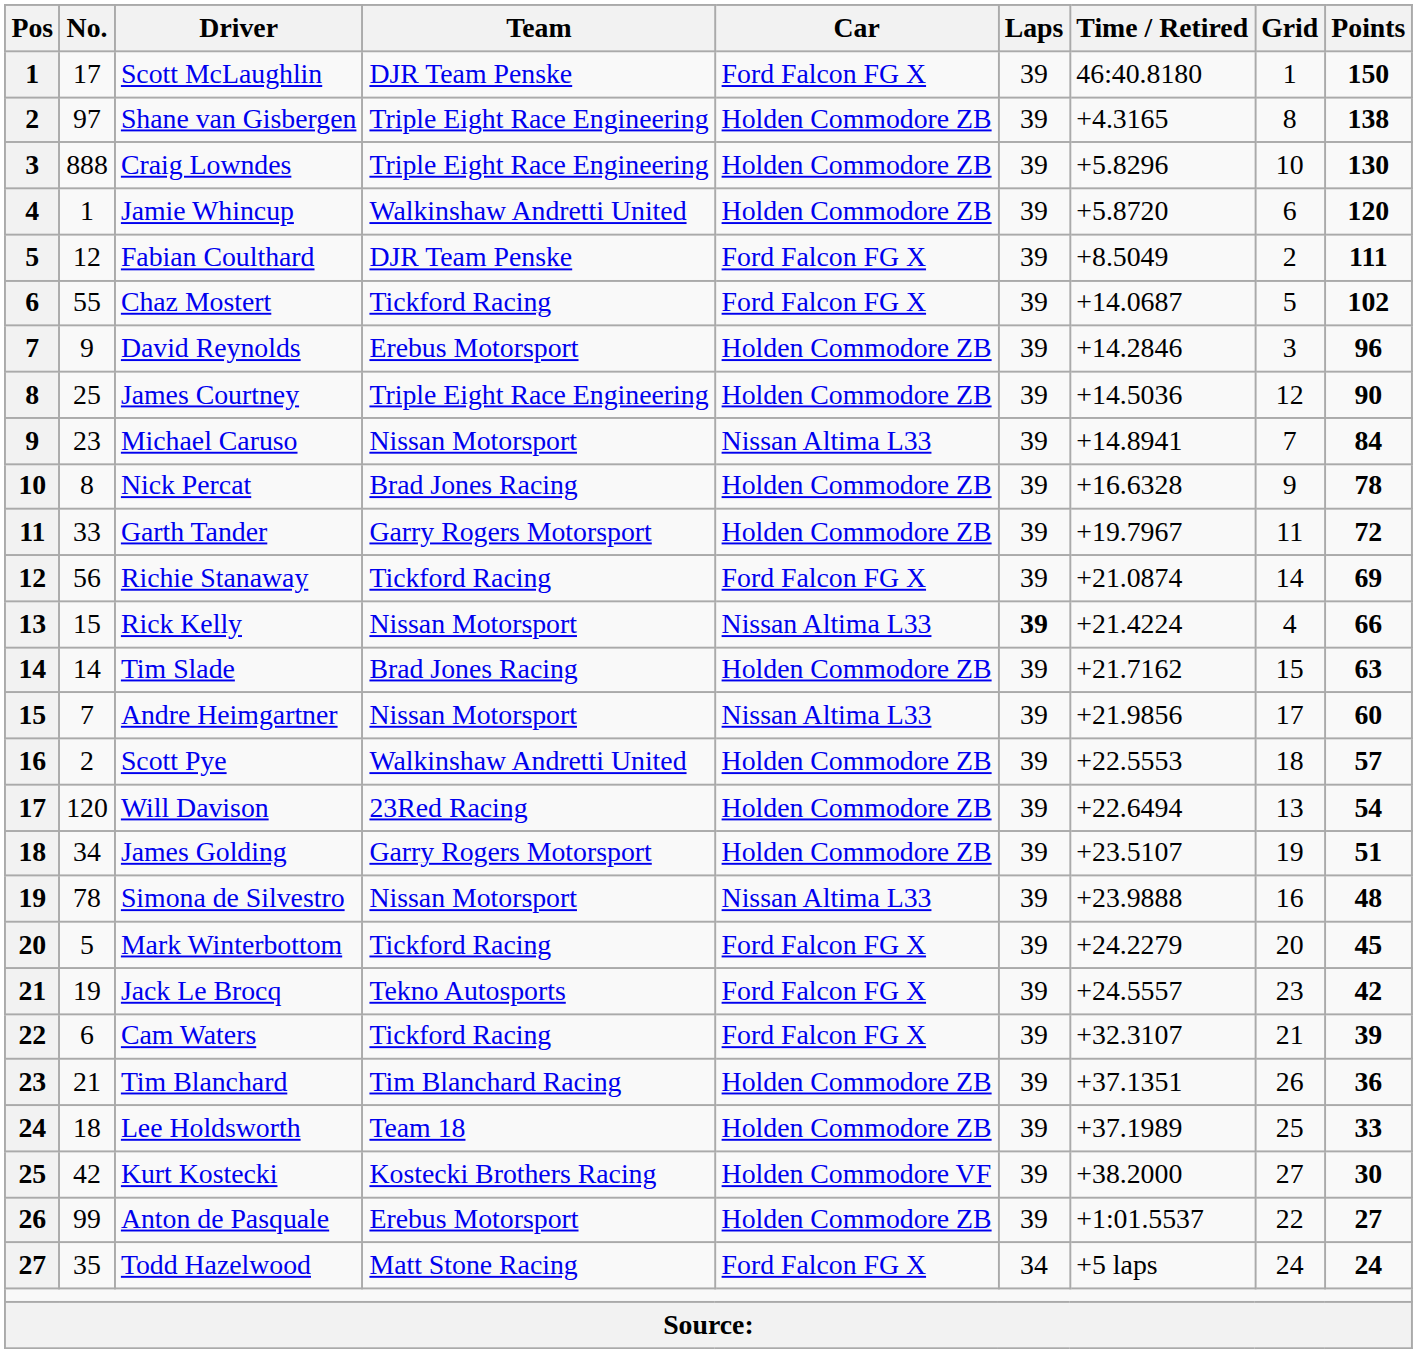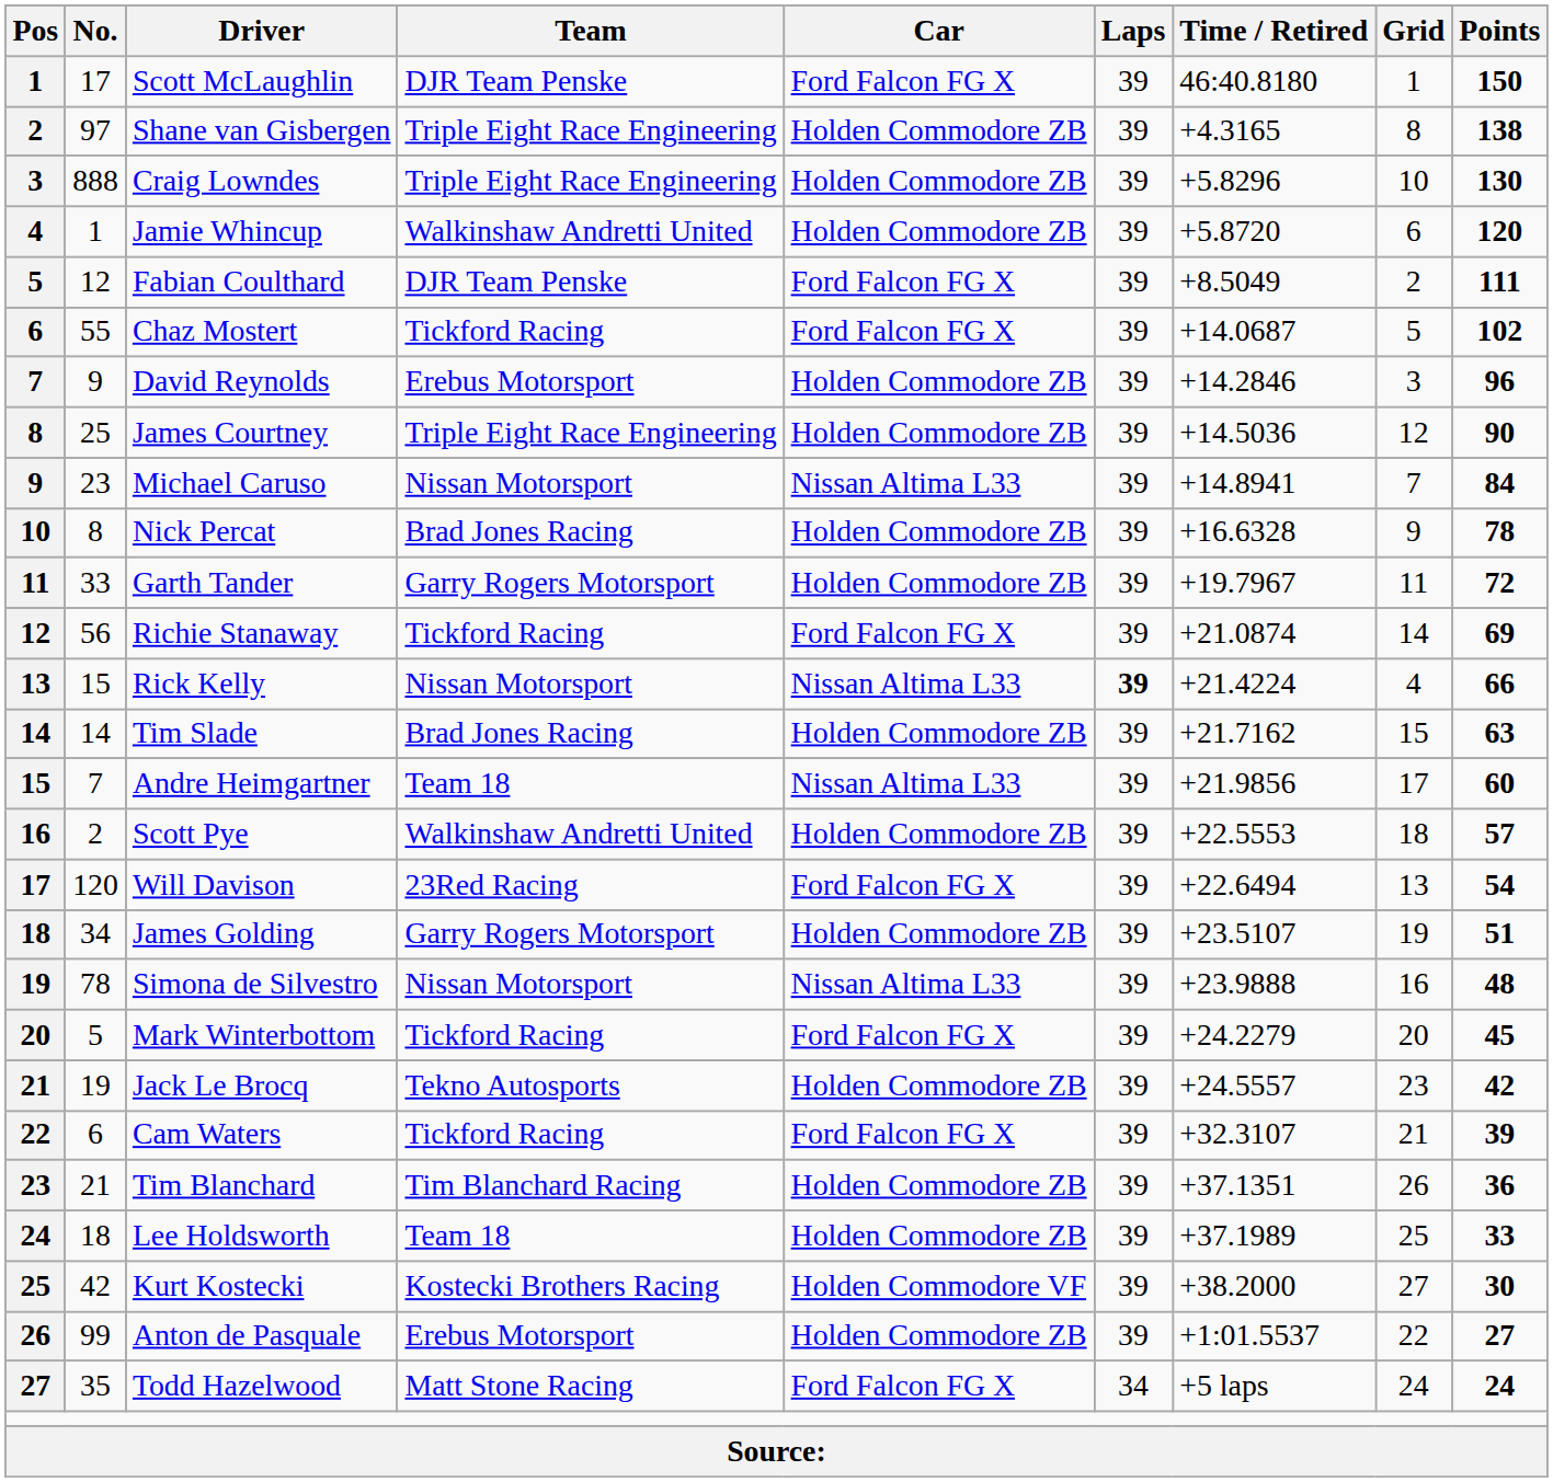Andre Heimgartner | Team: Nissan Motorsport -> Team 18
Will Davison | Car: Holden Commodore ZB -> Ford Falcon FG X
Jack Le Brocq | Car: Ford Falcon FG X -> Holden Commodore ZB
